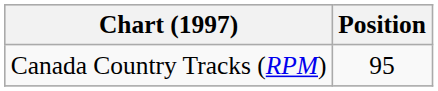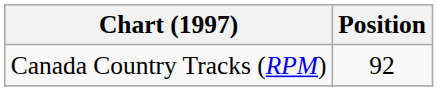Canada Country Tracks (RPM) | Position: 95 -> 92
